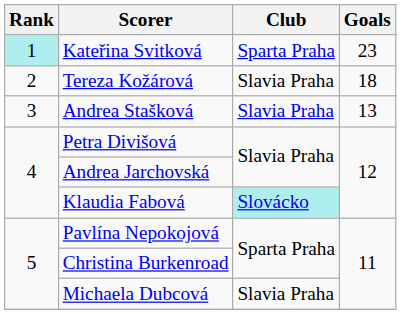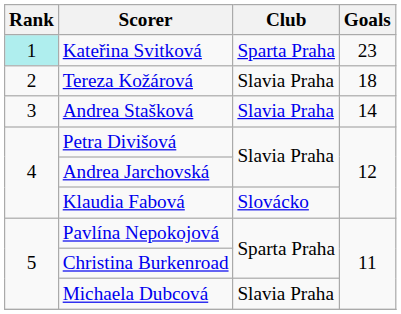Andrea Stašková | Goals: 13 -> 14
Klaudia Fabová | Club: paleturquoise background -> no background
